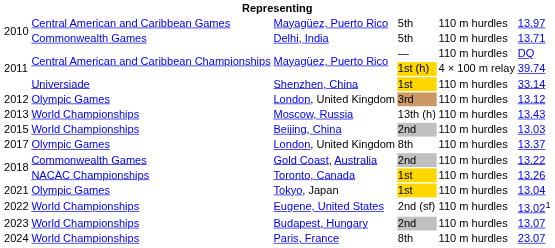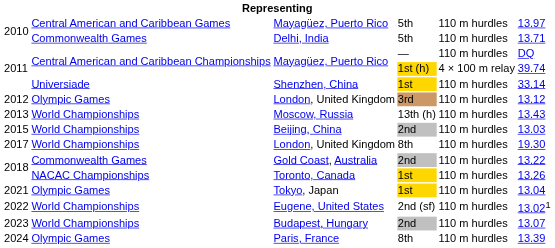London, United Kingdom / 8th | column 2: Olympic Games -> World Championships
London, United Kingdom / 8th | column 6: 13.37 -> 19.30
Paris, France | column 2: World Championships -> Olympic Games
Paris, France | column 6: 23.07 -> 13.39
